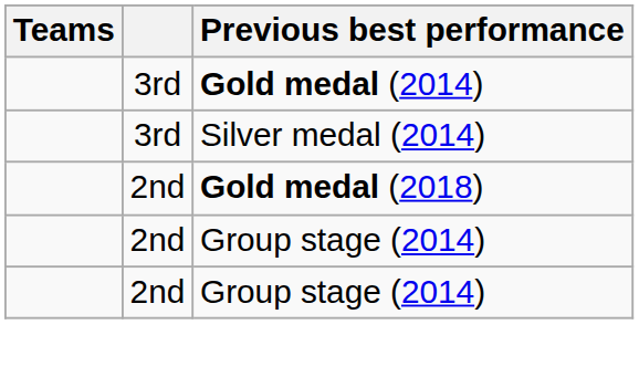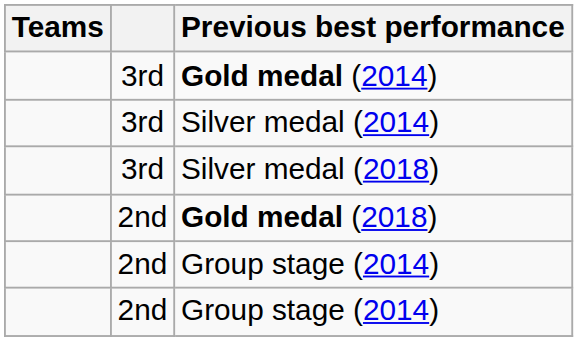+ row: 3rd | Silver medal (2018)
